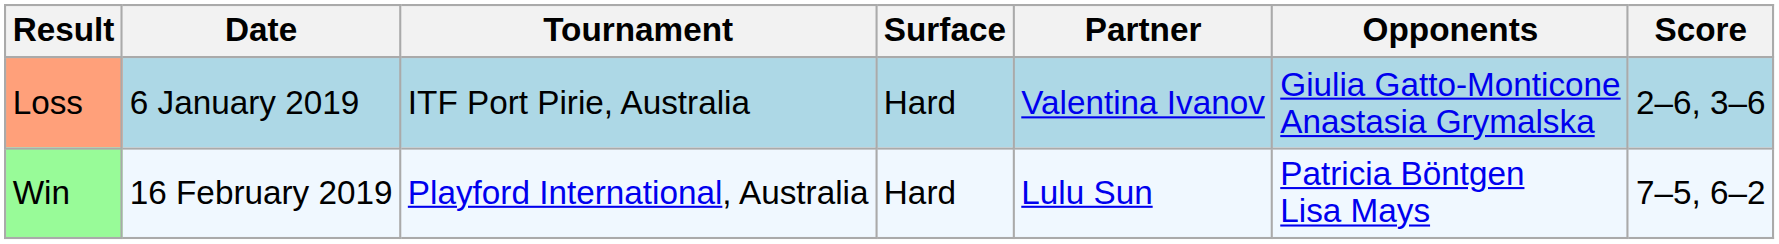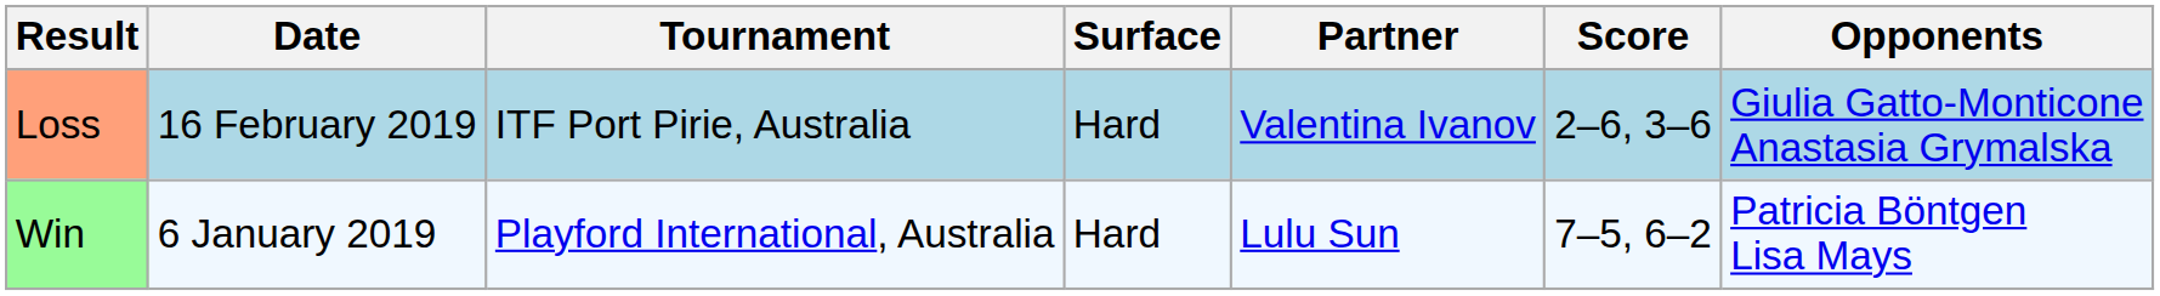columns swapped: Opponents <-> Score
Loss | Date: 6 January 2019 -> 16 February 2019
Win | Date: 16 February 2019 -> 6 January 2019
